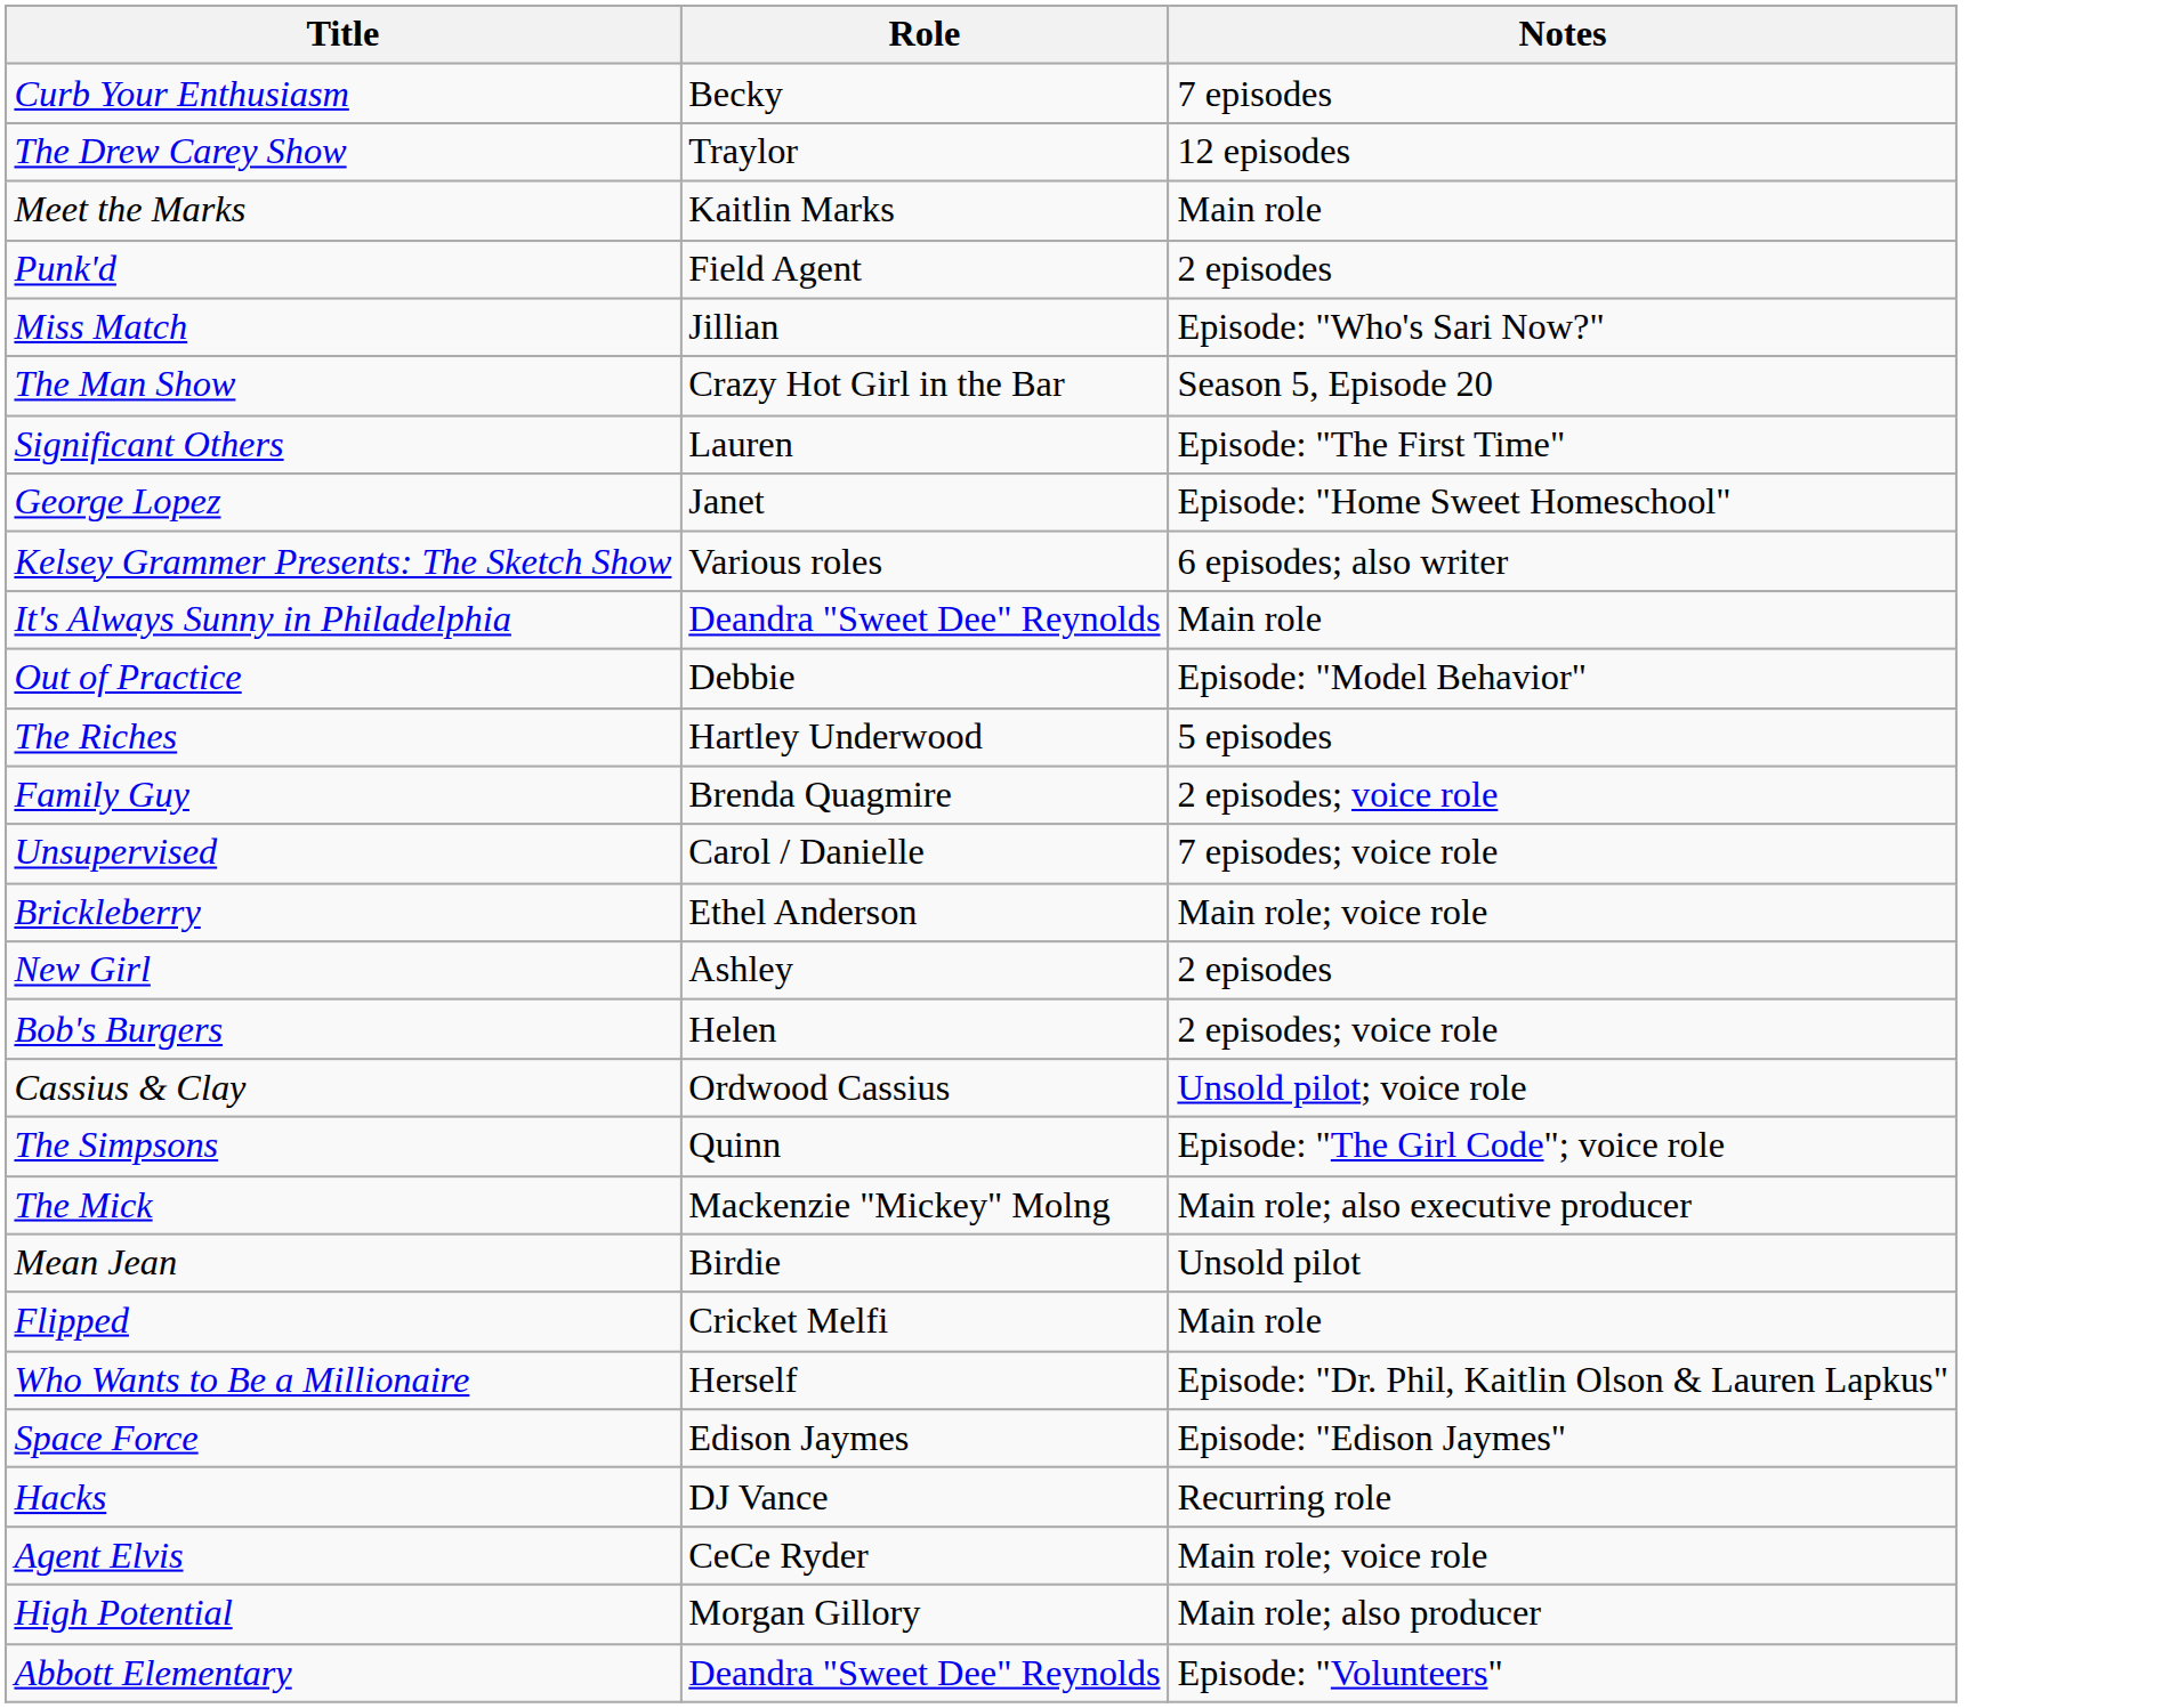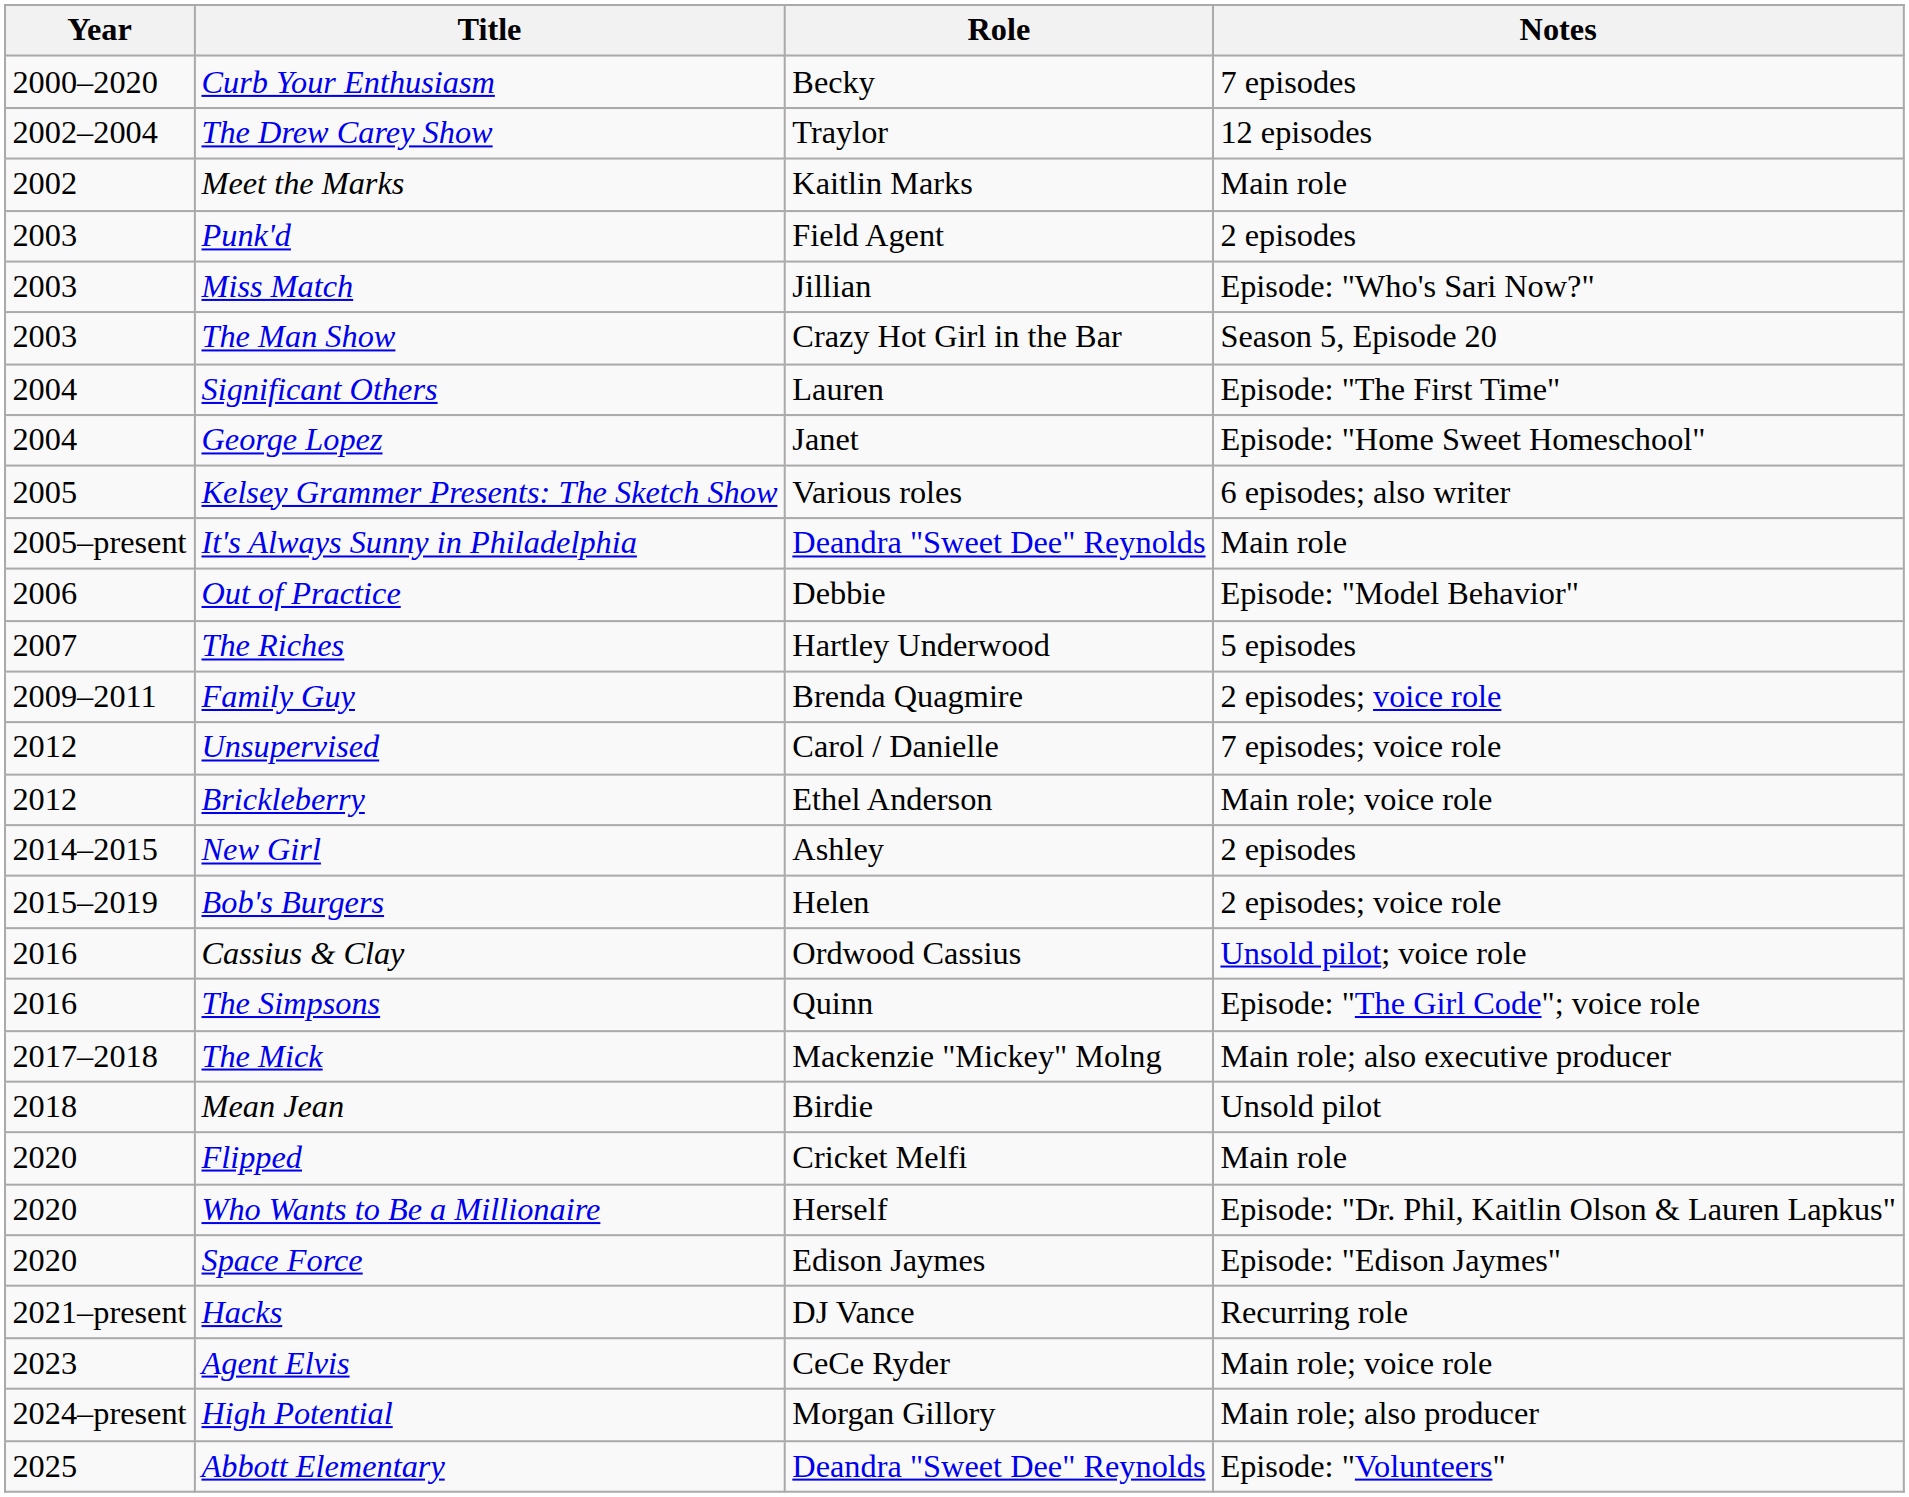+ column: Year | 2000–2020 | 2002–2004 | 2002 | 2003 | 2003 | 2003 | 2004 | 2004 | 2005 | 2005–present | 2006 | 2007 | 2009–2011 | 2012 | 2012 | 2014–2015 | 2015–2019 | 2016 | 2016 | 2017–2018 | 2018 | 2020 | 2020 | 2020 | 2021–present | 2023 | 2024–present | 2025
